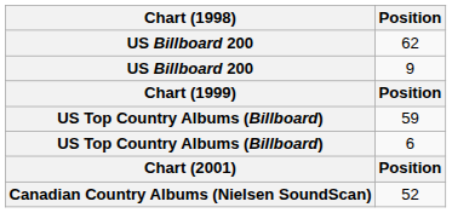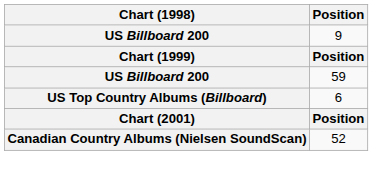- row: US Billboard 200 | 62
59 | Chart (1998): US Top Country Albums (Billboard) -> US Billboard 200
